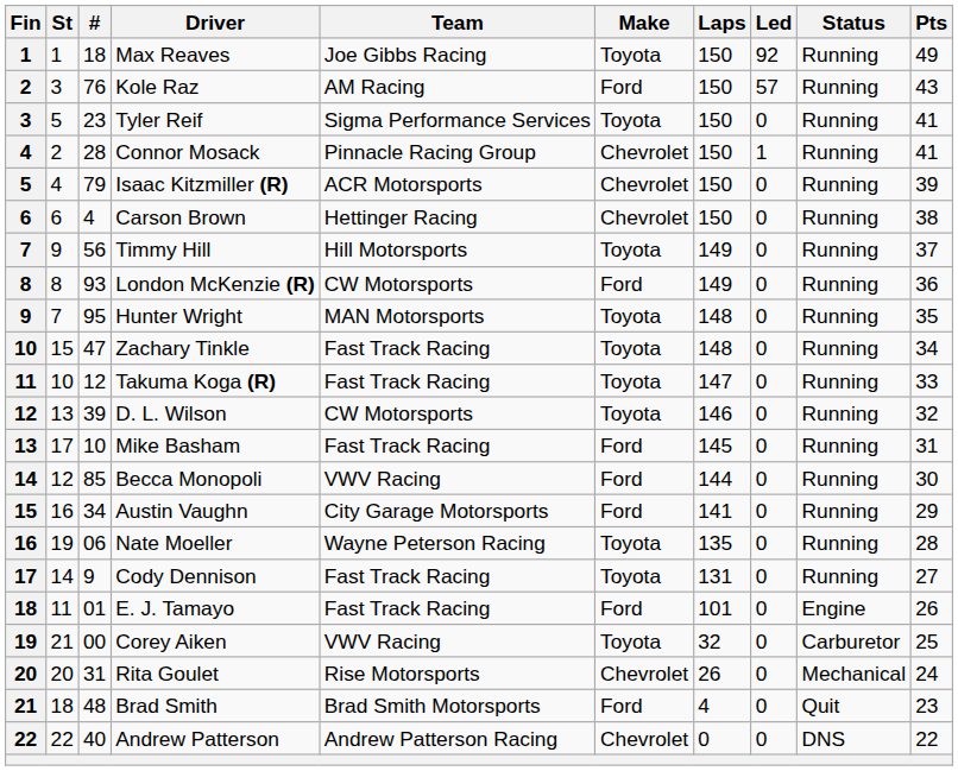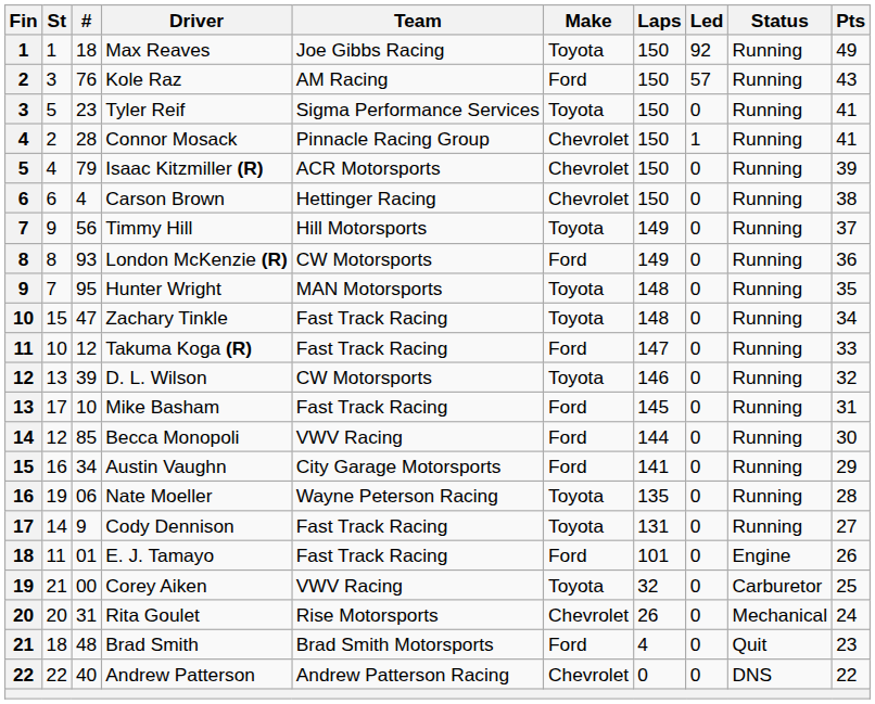Takuma Koga (R) | Make: Toyota -> Ford
